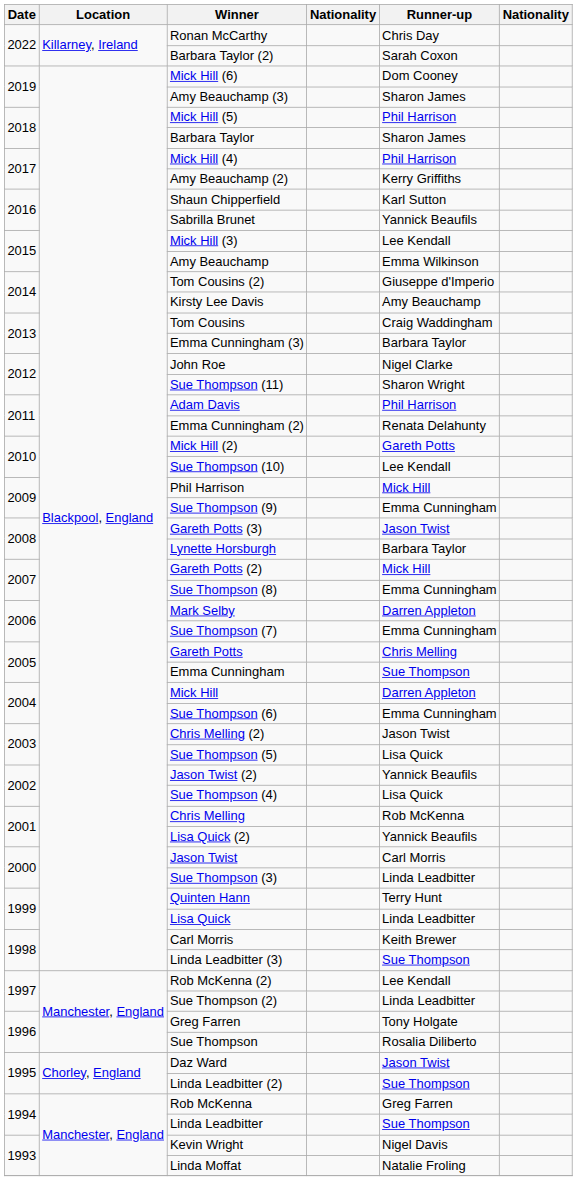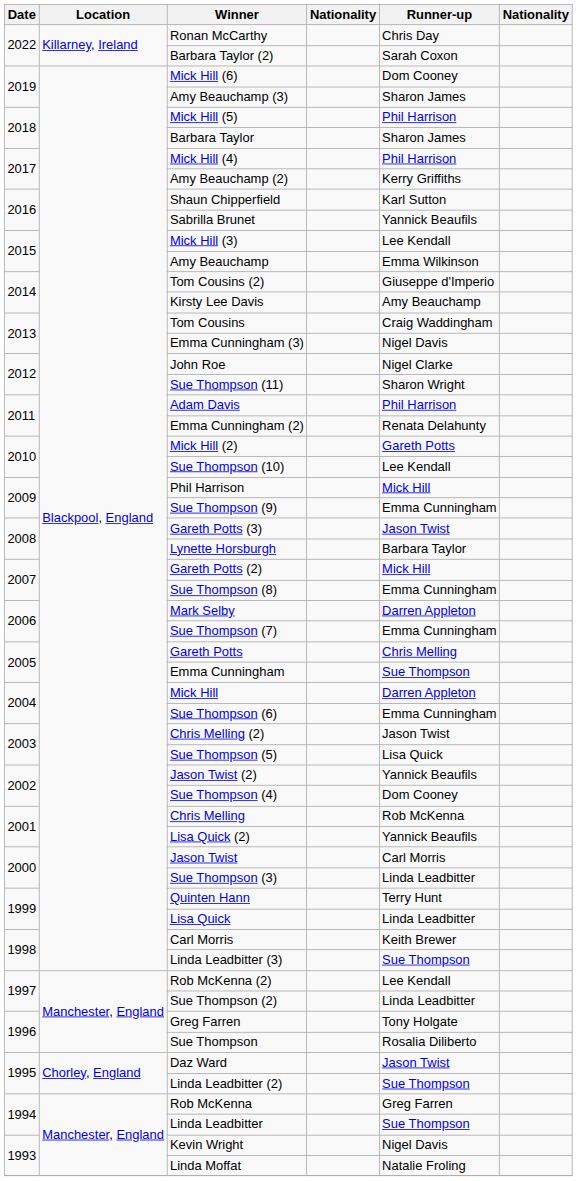Emma Cunningham (3) | Runner-up: Barbara Taylor -> Nigel Davis
Sue Thompson (4) | Runner-up: Lisa Quick -> Dom Cooney
